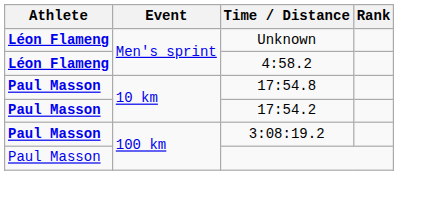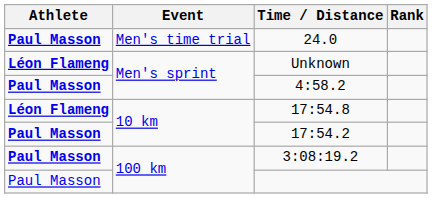+ row: Paul Masson | Men's time trial | 24.0
4:58.2 | Athlete: Léon Flameng -> Paul Masson
17:54.8 | Athlete: Paul Masson -> Léon Flameng
